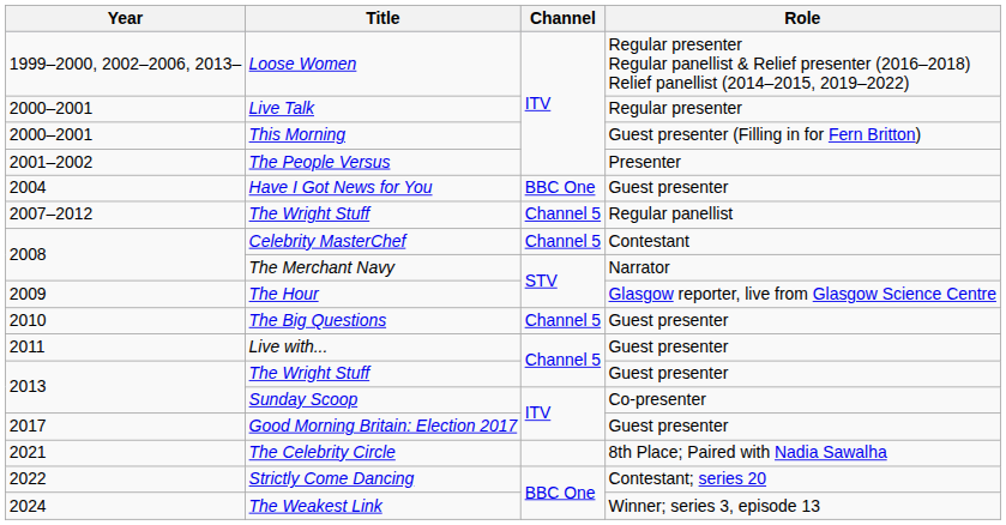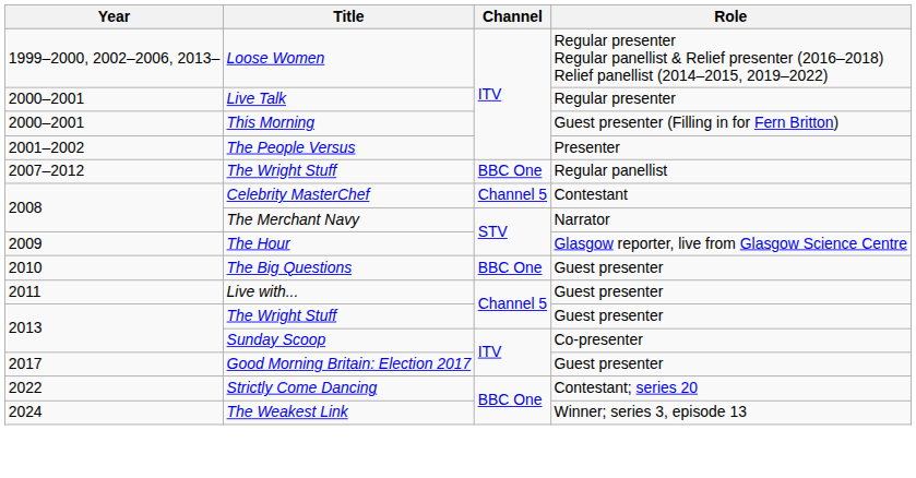- row: 2004 | Have I Got News for You | BBC One | Guest presenter
2007–2012 / The Wright Stuff | Channel: Channel 5 -> BBC One
The Big Questions | Channel: Channel 5 -> BBC One
- row: 2021 | The Celebrity Circle | 8th Place; Paired with Nadia Sawalha
